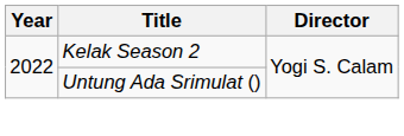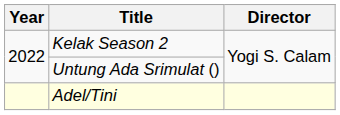+ row: Adel/Tini
